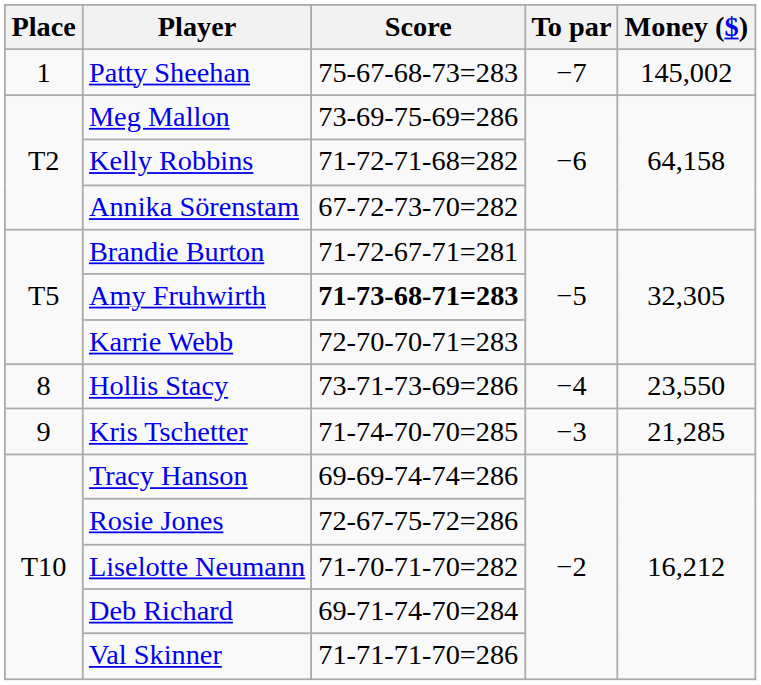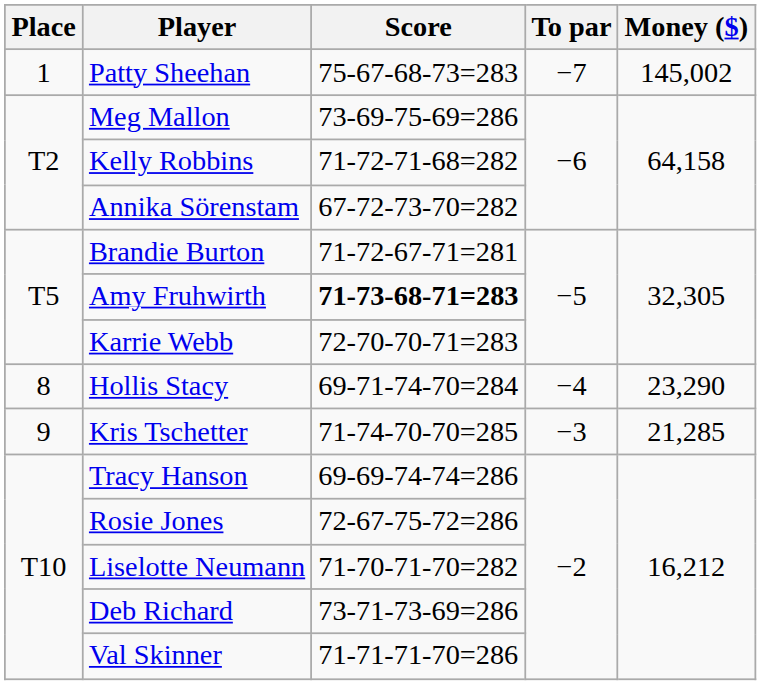Hollis Stacy | Score: 73-71-73-69=286 -> 69-71-74-70=284
Hollis Stacy | Money ($): 23,550 -> 23,290
Deb Richard | Score: 69-71-74-70=284 -> 73-71-73-69=286
